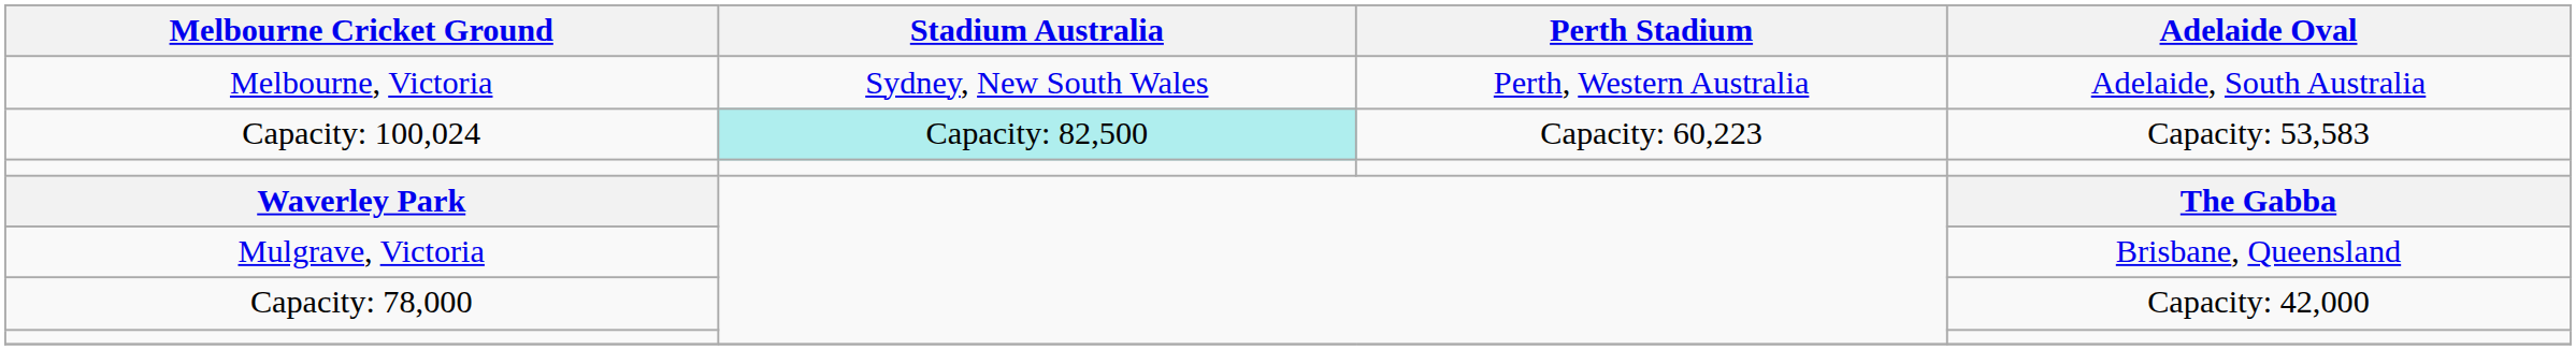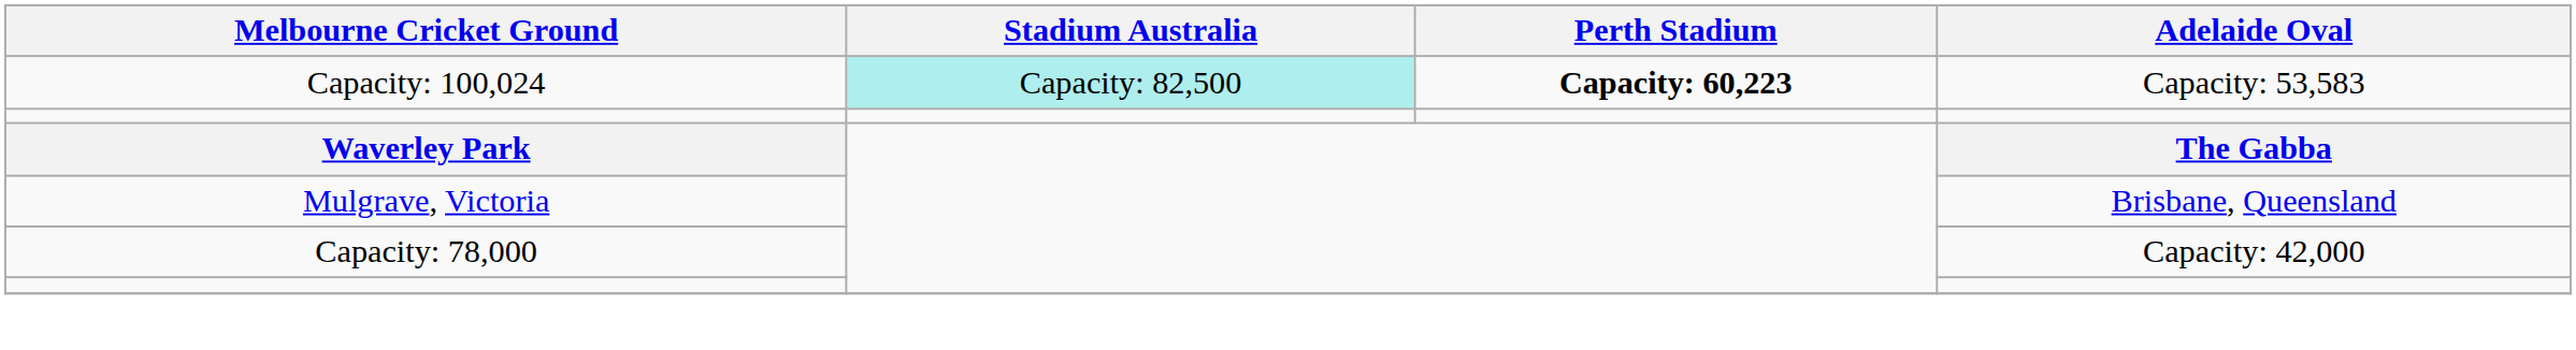- row: Melbourne, Victoria | Sydney, New South Wales | Perth, Western Australia | Adelaide, South Australia
Capacity: 100,024 | Perth Stadium: normal -> bold
